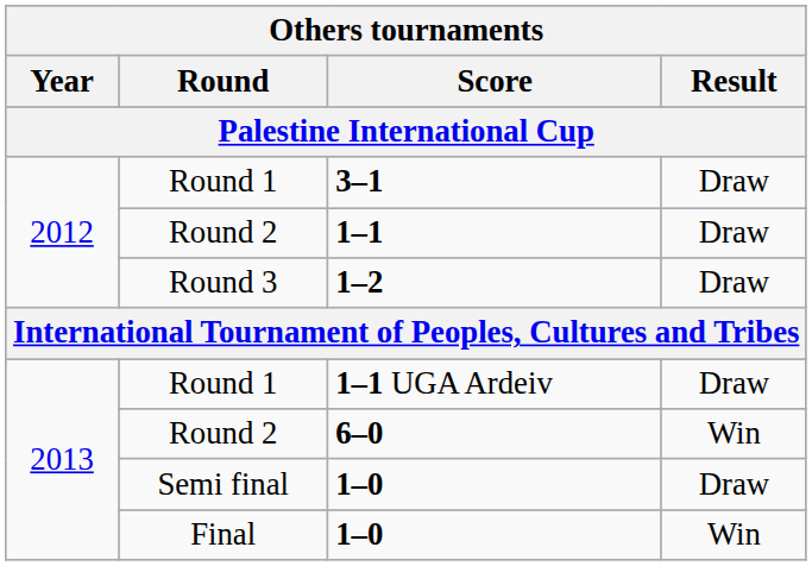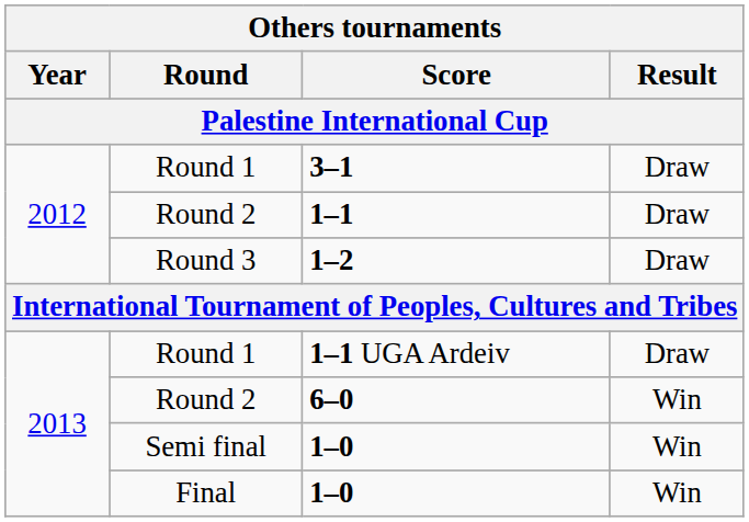Semi final / 1–0 | Result: Draw -> Win
